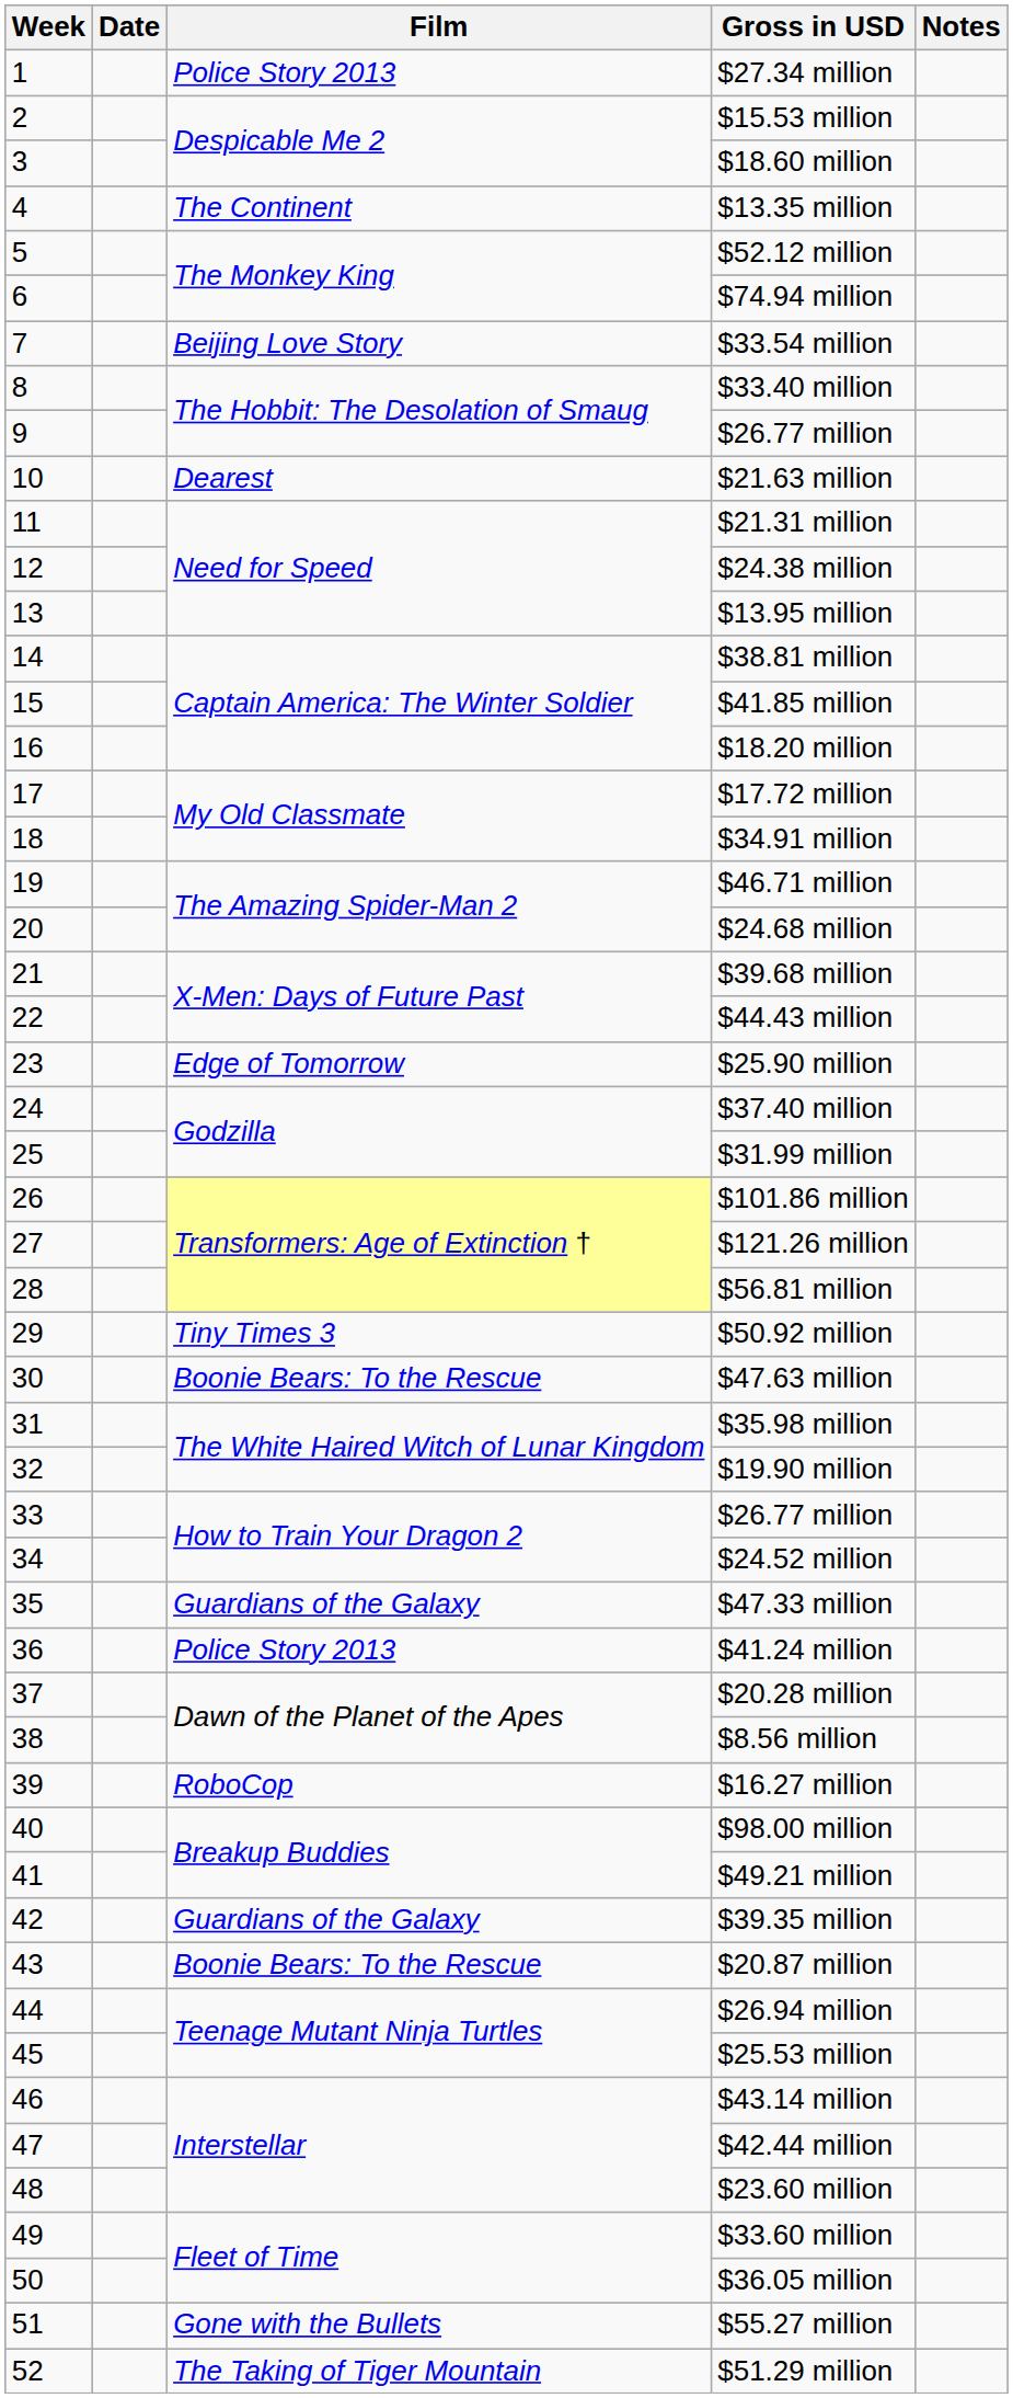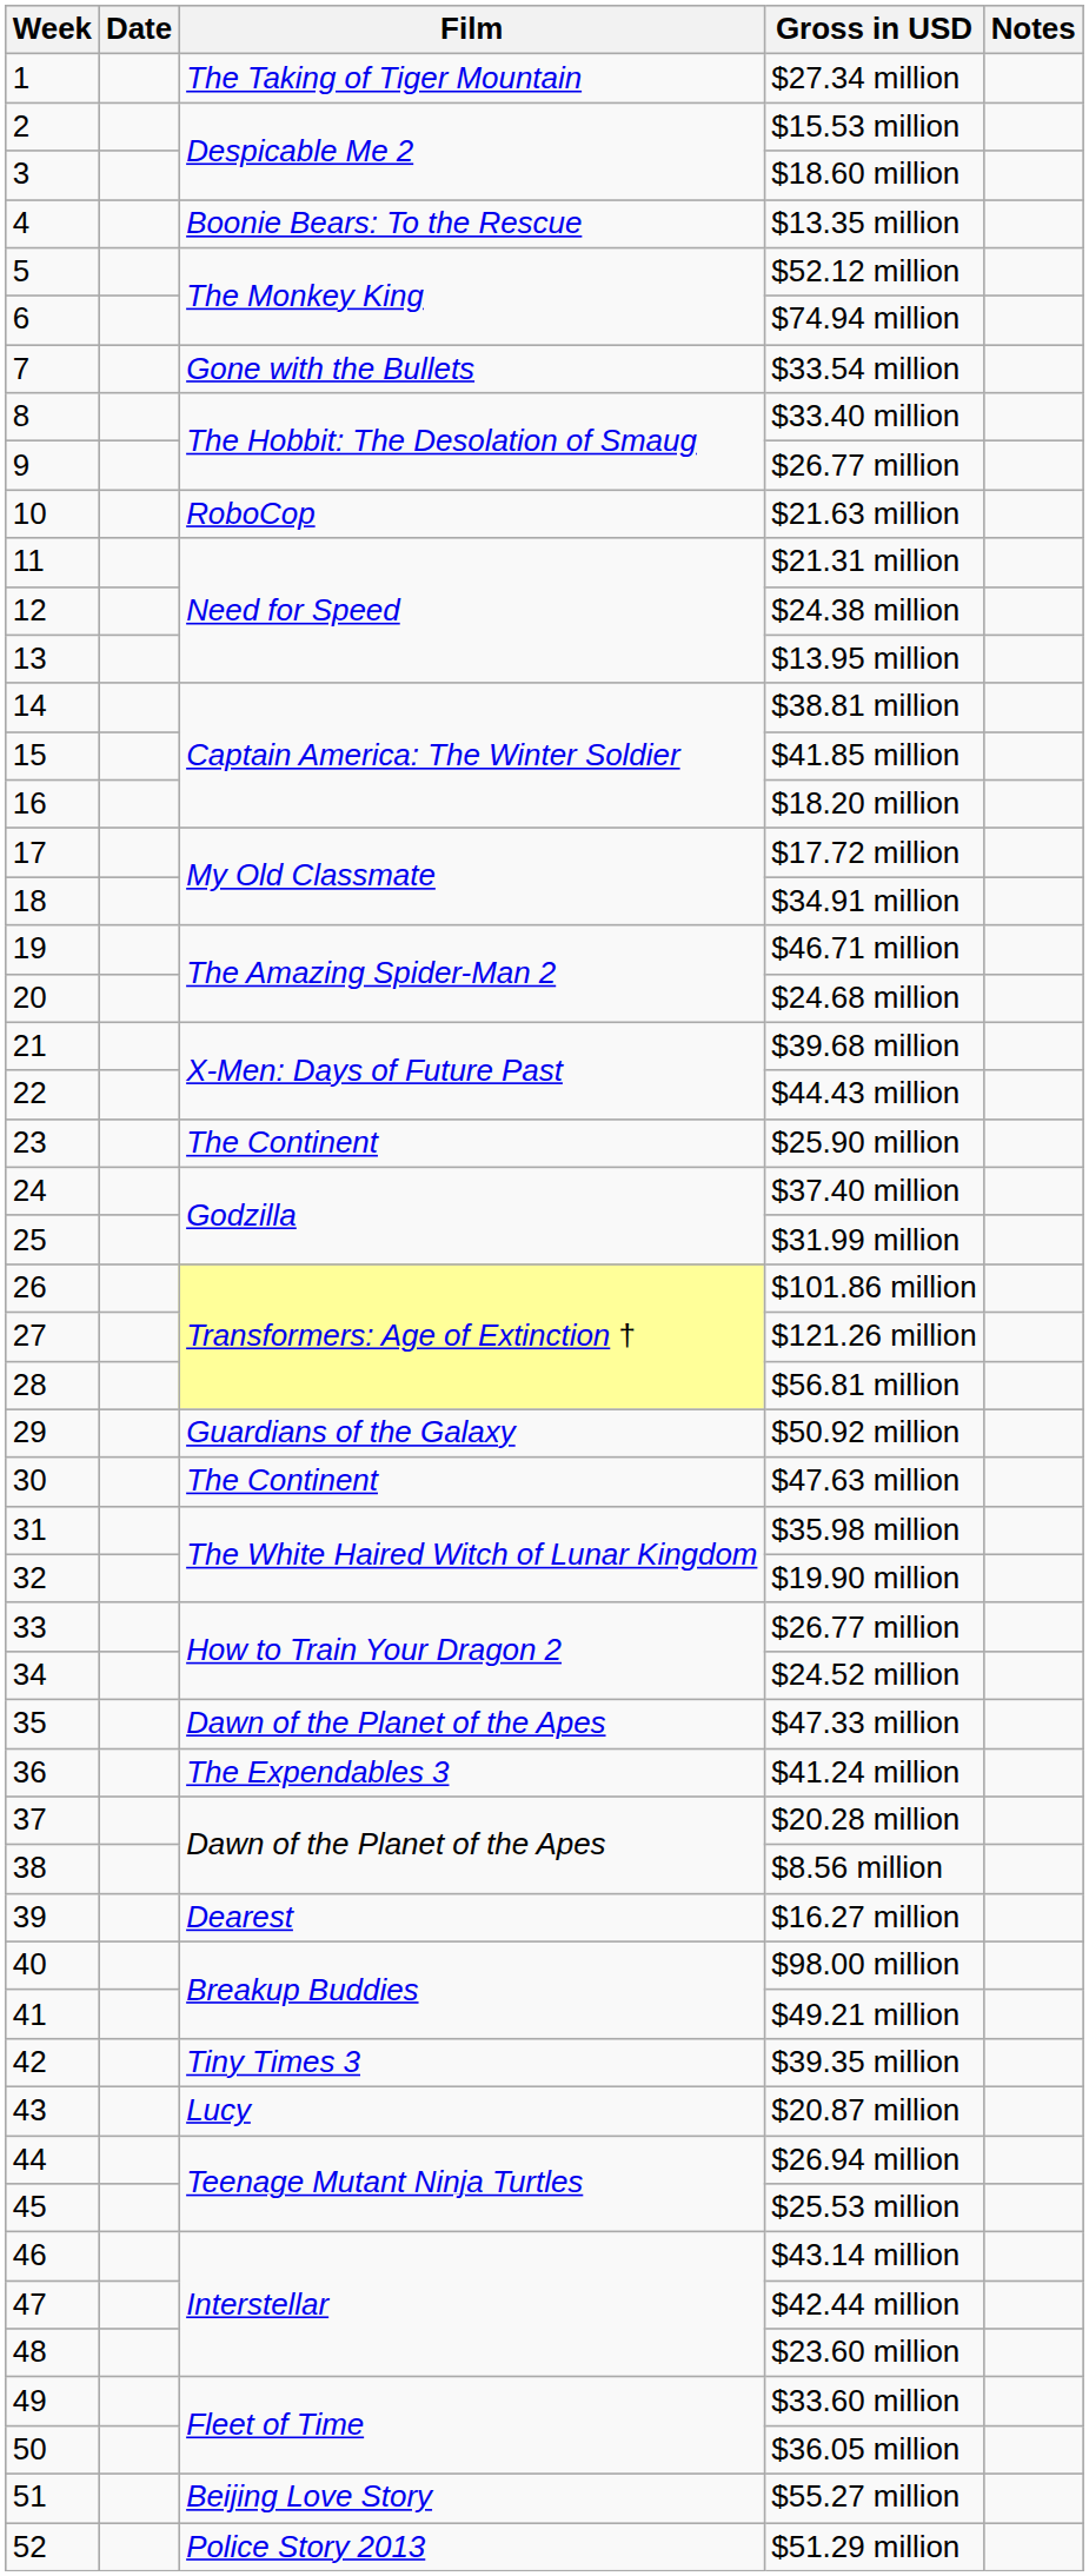$27.34 million | Film: Police Story 2013 -> The Taking of Tiger Mountain
$13.35 million | Film: The Continent -> Boonie Bears: To the Rescue
$33.54 million | Film: Beijing Love Story -> Gone with the Bullets
$21.63 million | Film: Dearest -> RoboCop
$25.90 million | Film: Edge of Tomorrow -> The Continent
$50.92 million | Film: Tiny Times 3 -> Guardians of the Galaxy
$47.63 million | Film: Boonie Bears: To the Rescue -> The Continent
$47.33 million | Film: Guardians of the Galaxy -> Dawn of the Planet of the Apes
$41.24 million | Film: Police Story 2013 -> The Expendables 3
$16.27 million | Film: RoboCop -> Dearest
$39.35 million | Film: Guardians of the Galaxy -> Tiny Times 3
$20.87 million | Film: Boonie Bears: To the Rescue -> Lucy
$55.27 million | Film: Gone with the Bullets -> Beijing Love Story
$51.29 million | Film: The Taking of Tiger Mountain -> Police Story 2013
